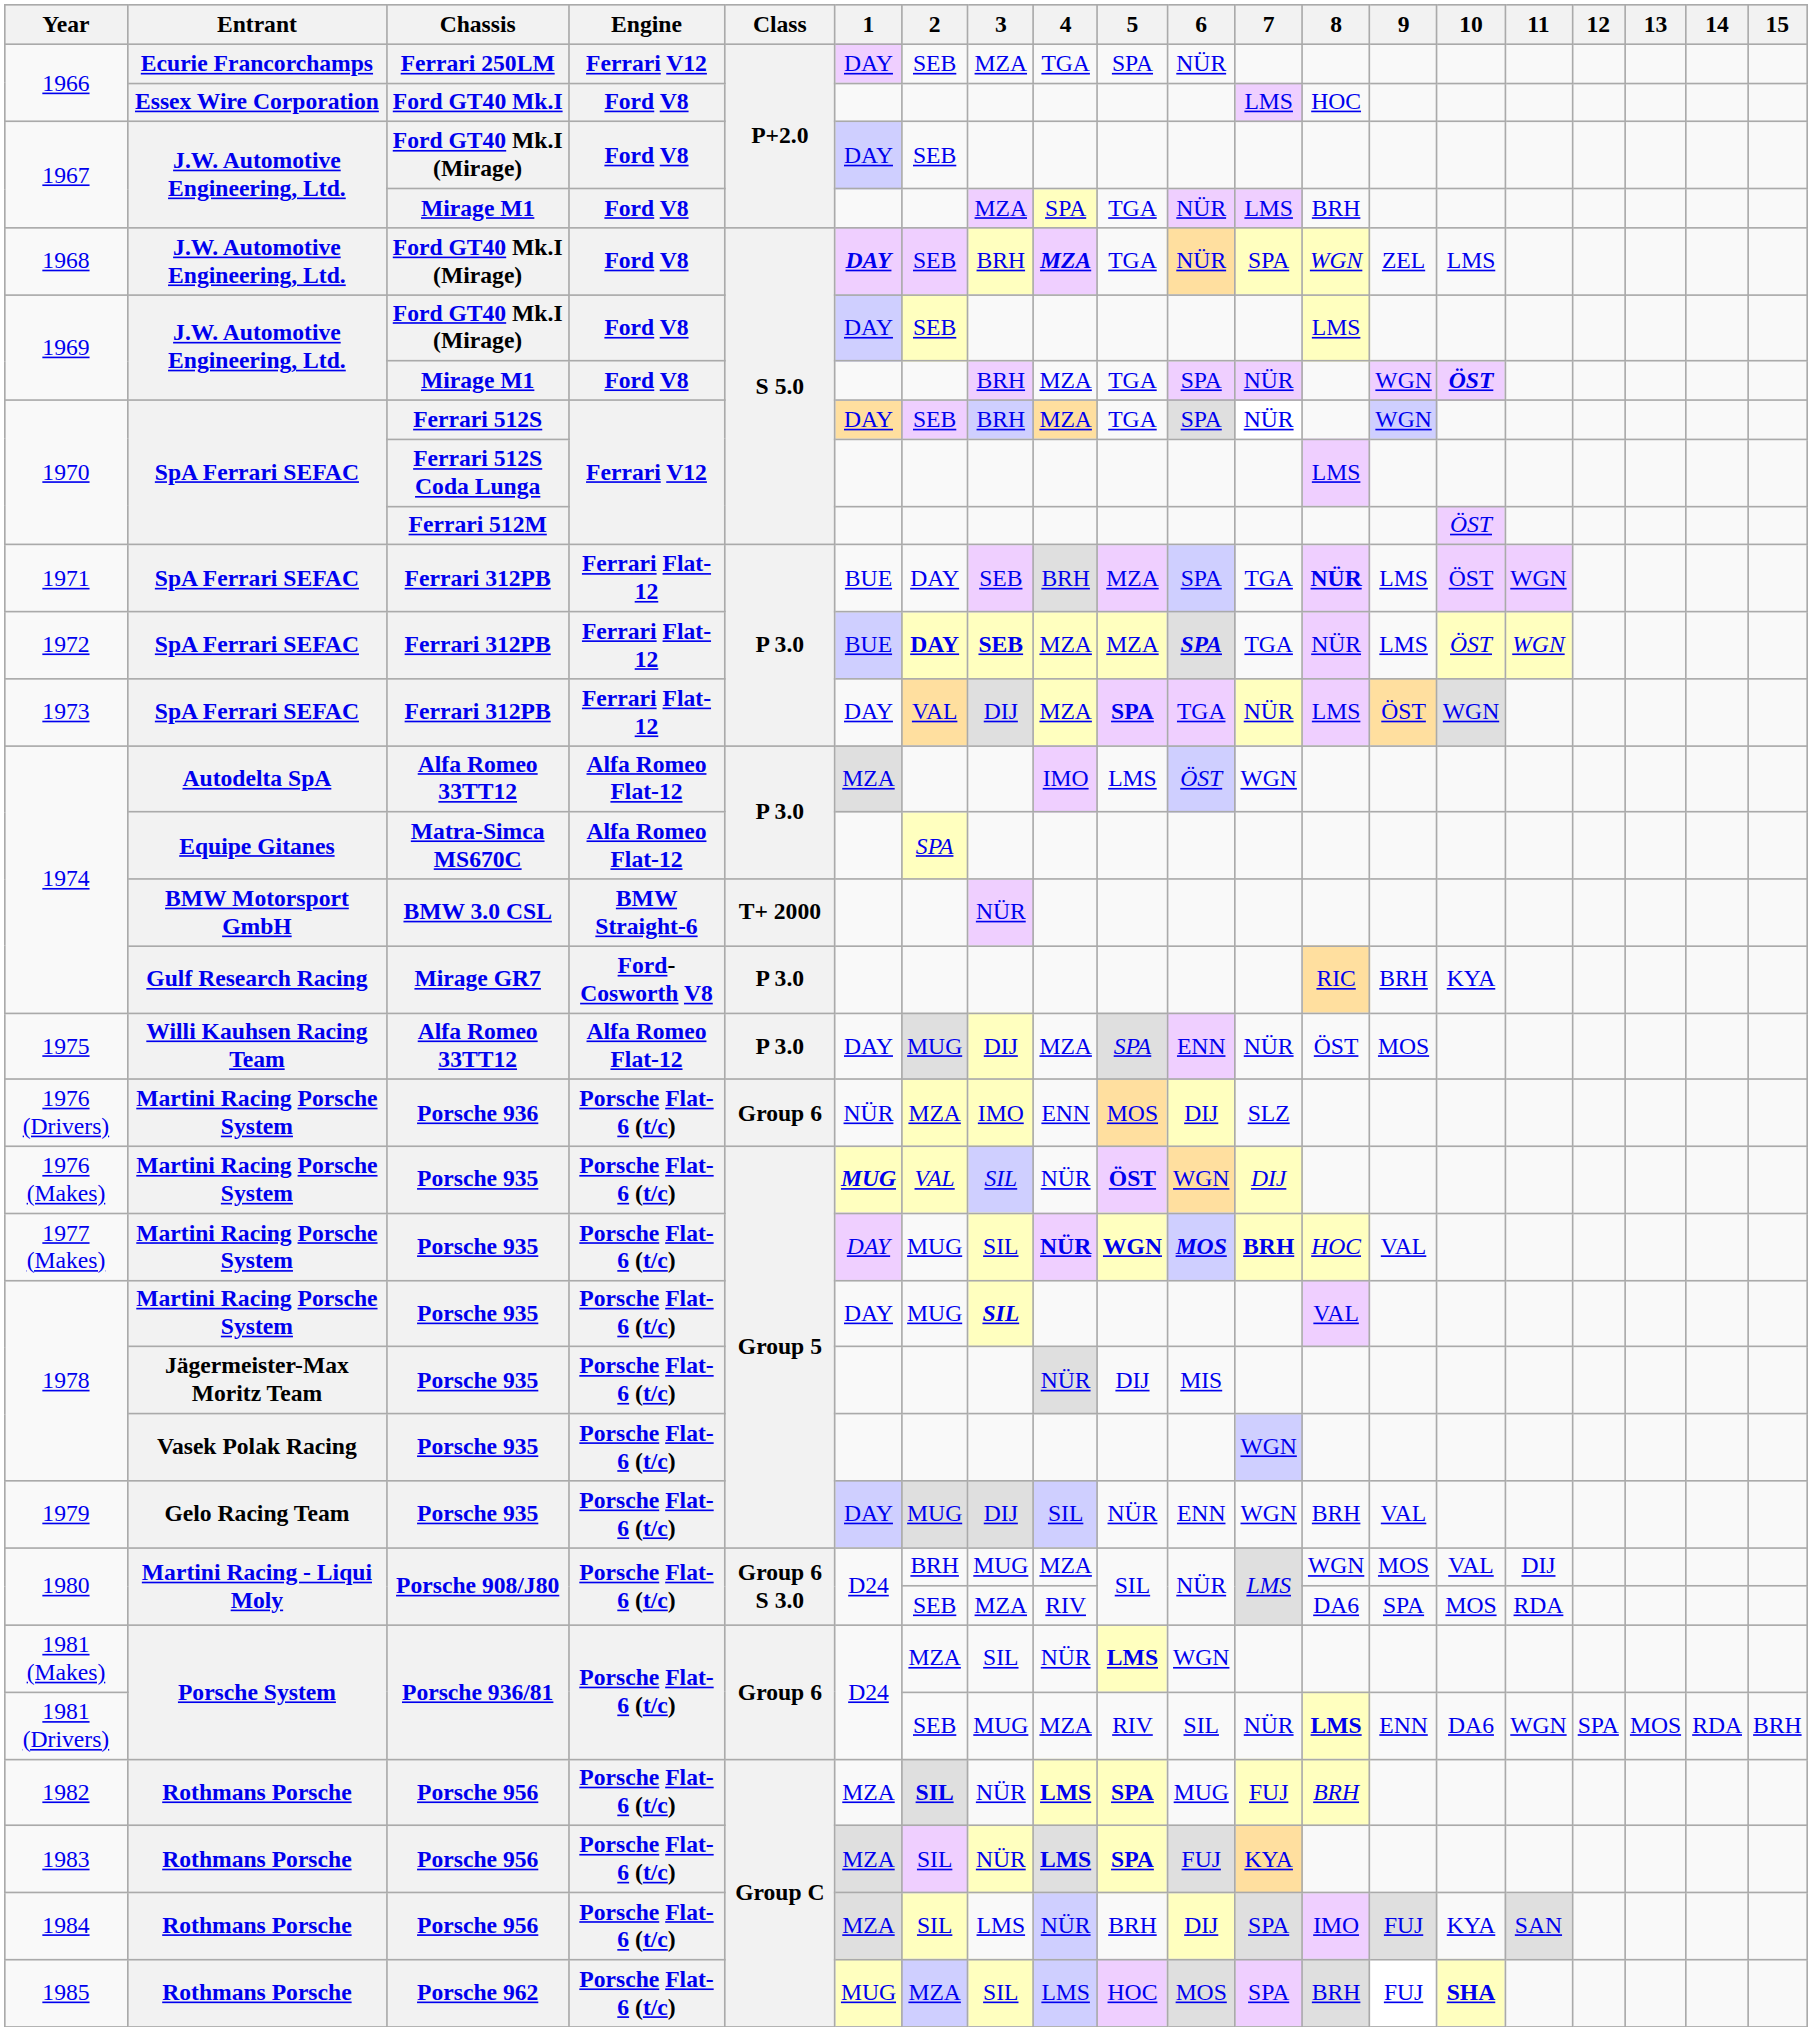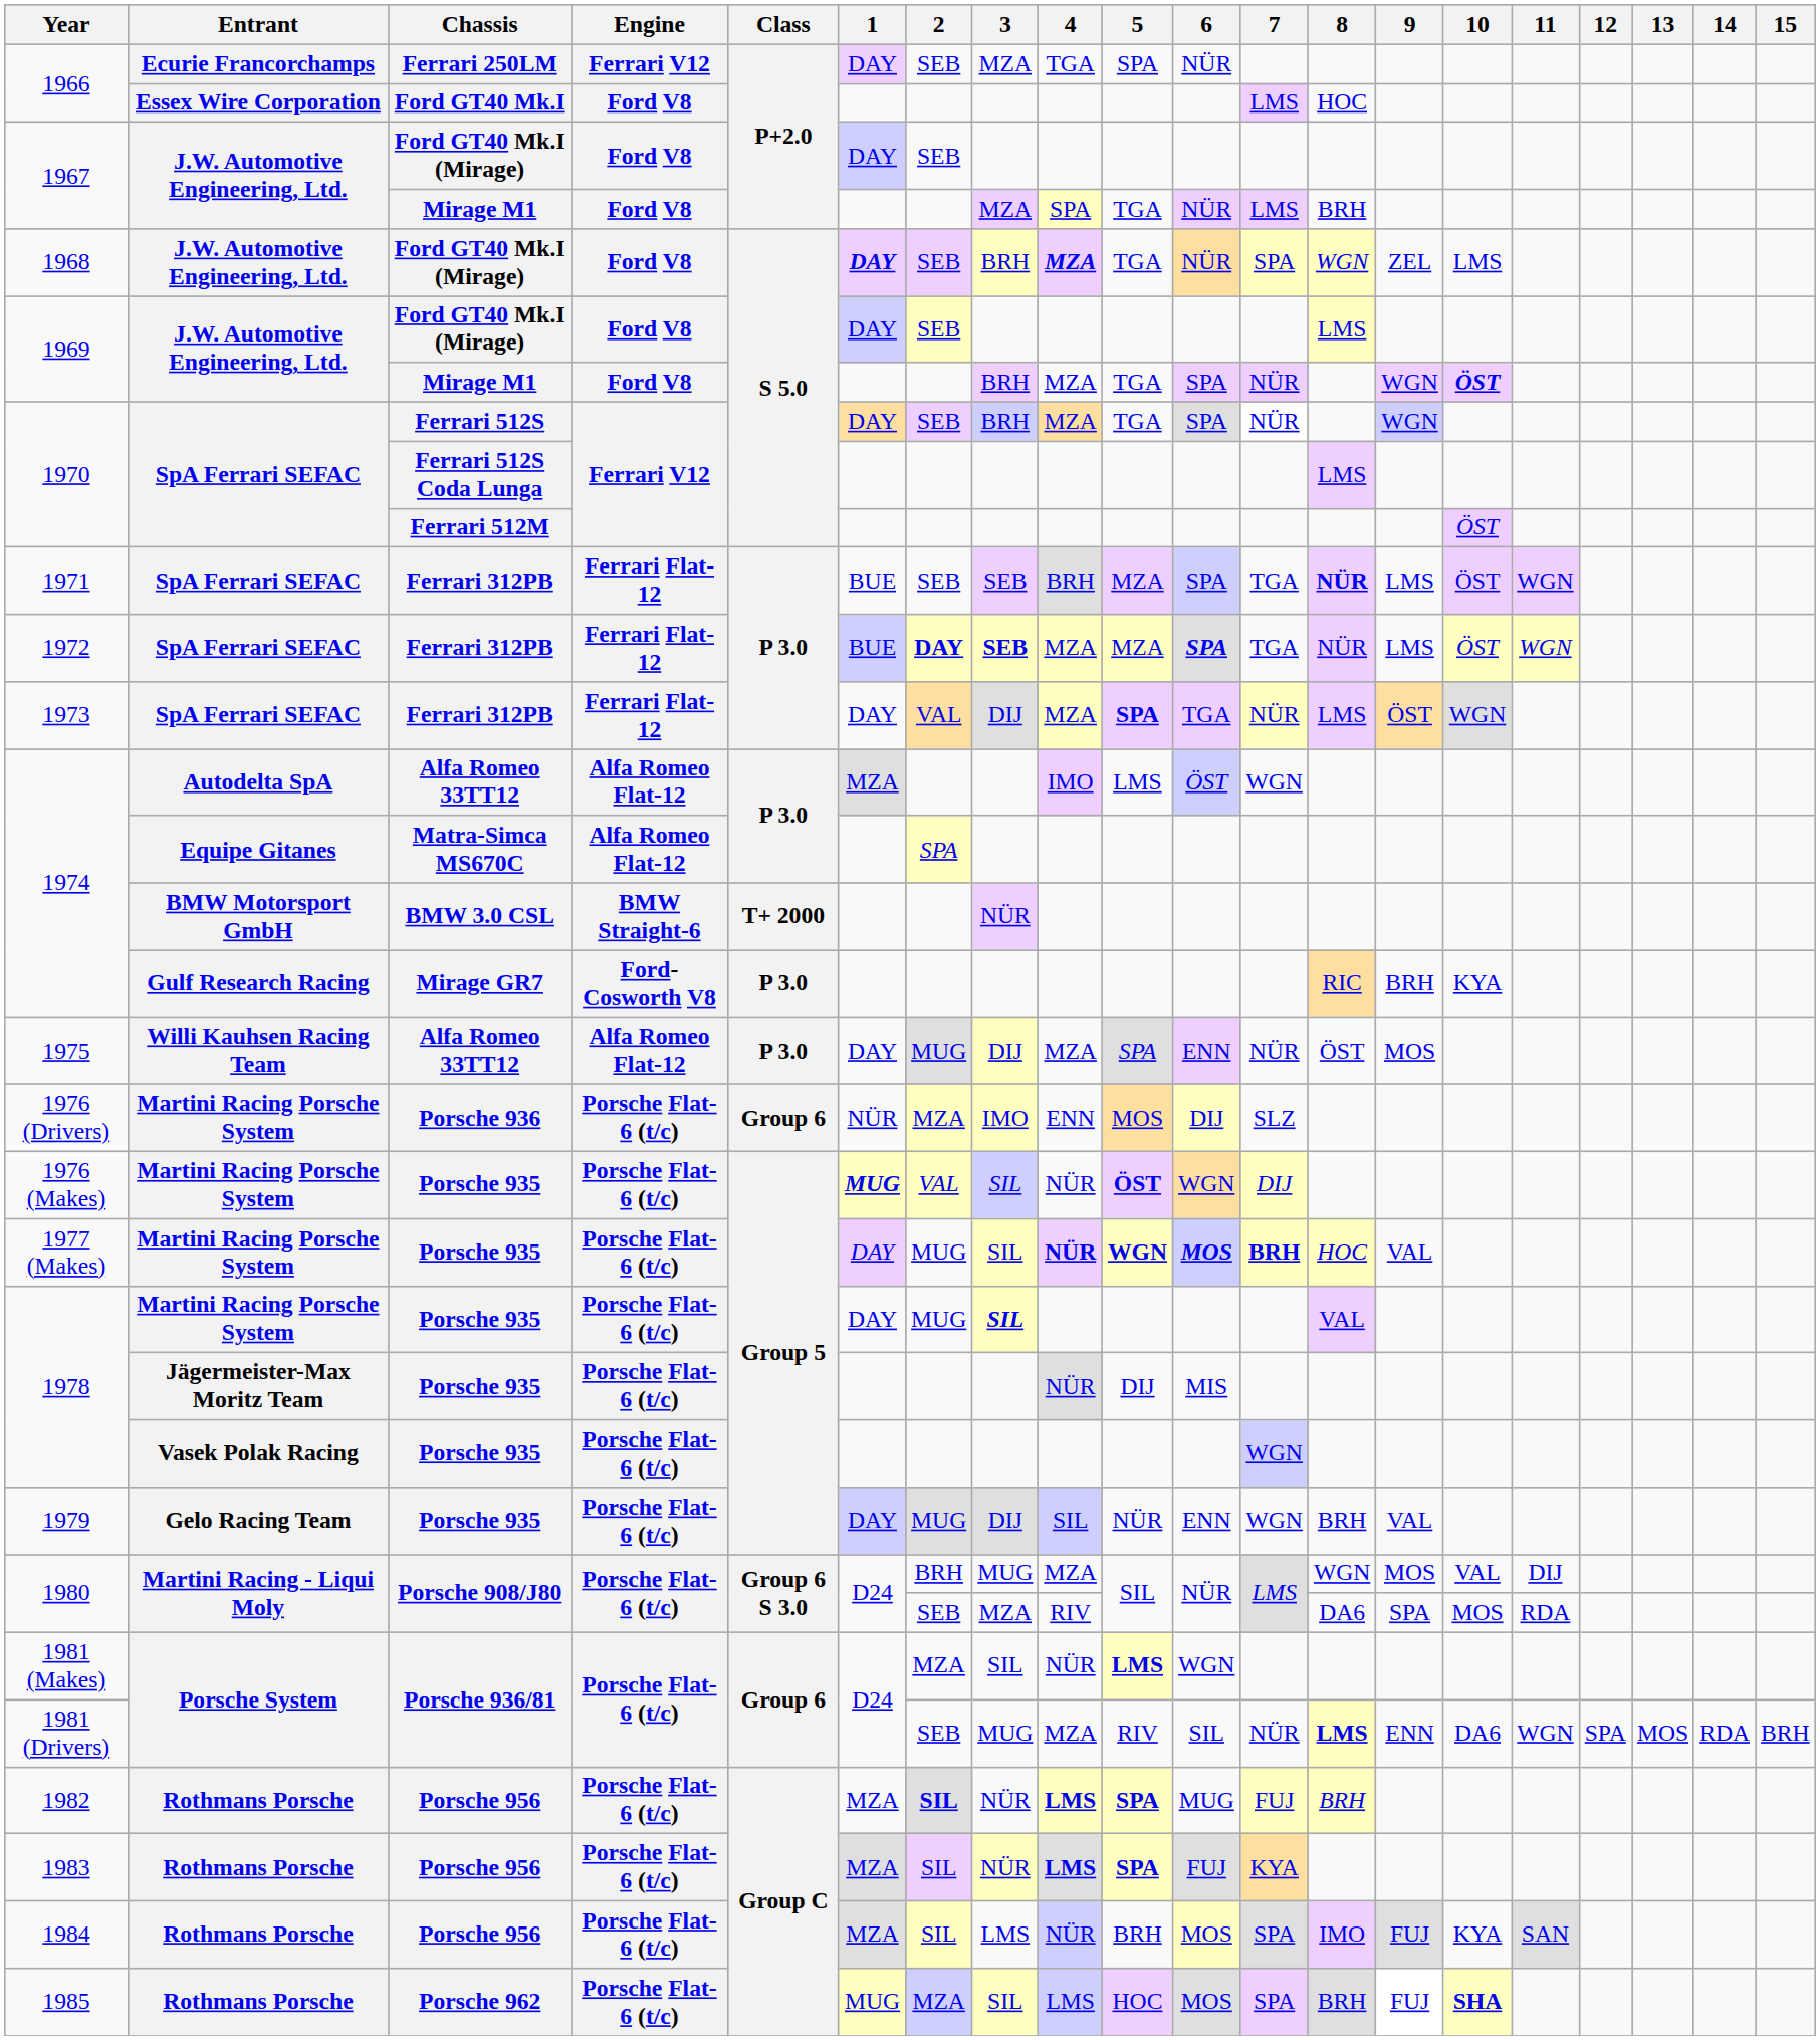1971 | 2: DAY -> SEB
1984 | 6: DIJ -> MOS
